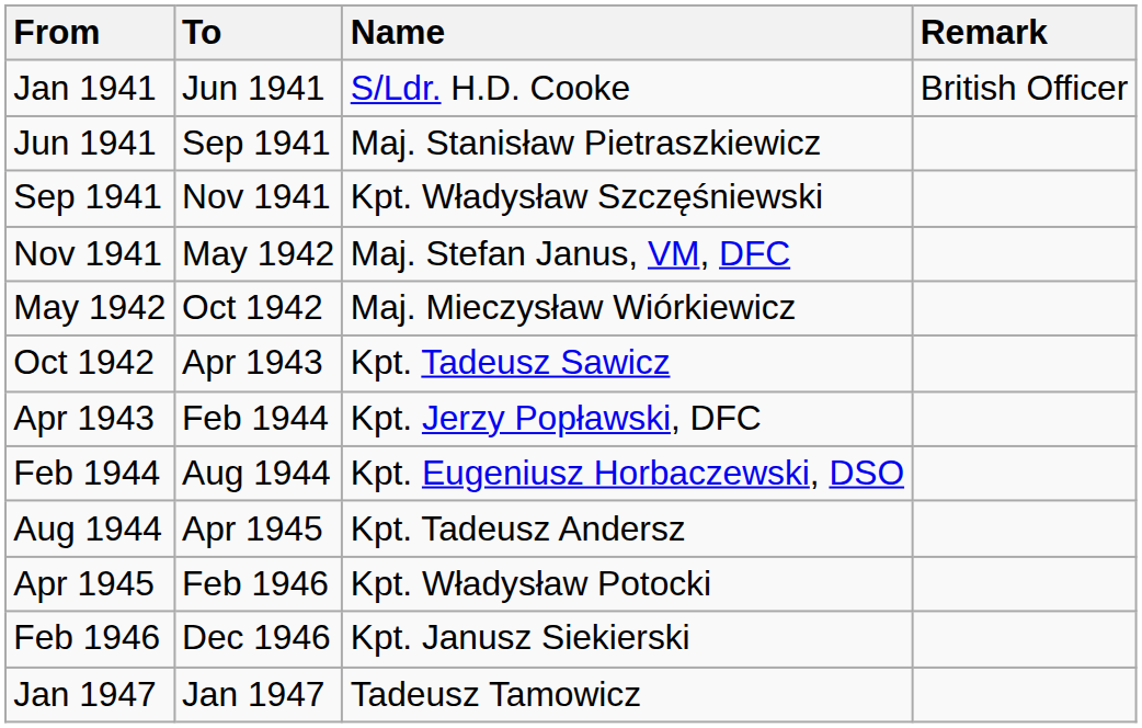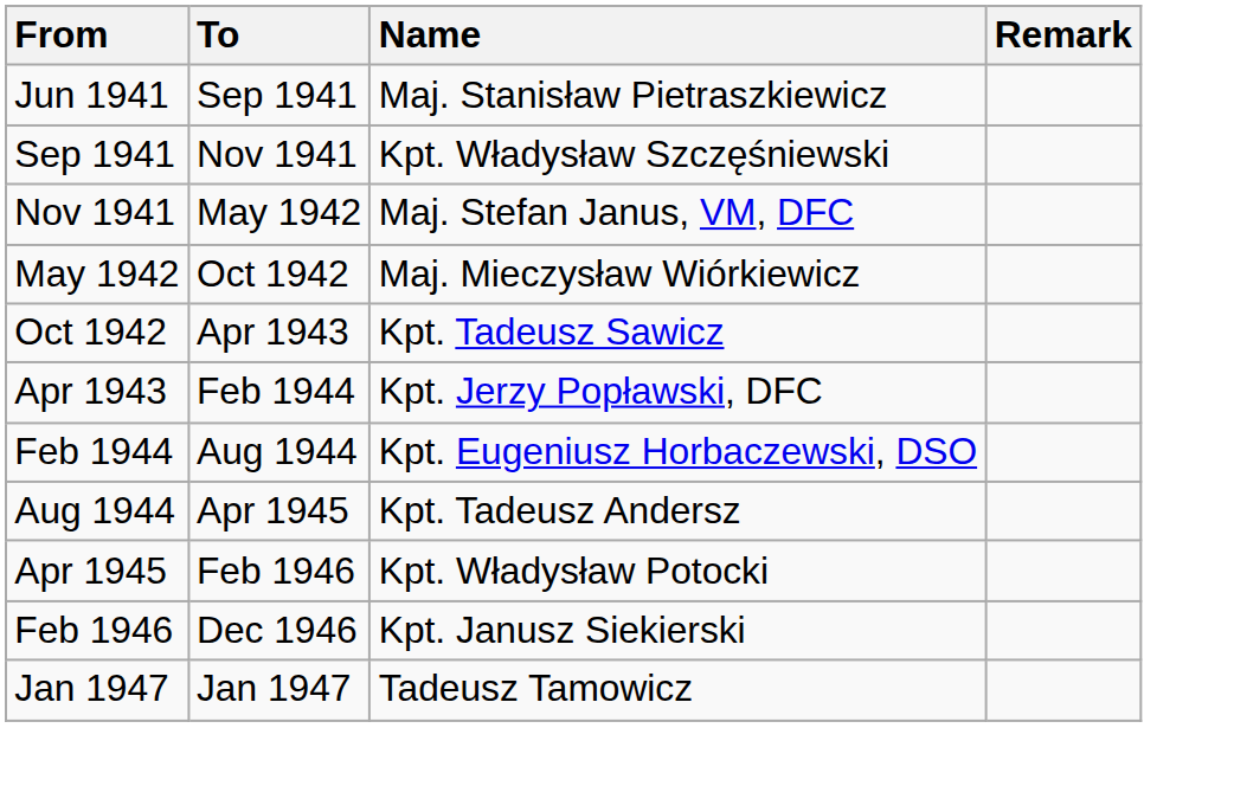- row: Jan 1941 | Jun 1941 | S/Ldr. H.D. Cooke | British Officer
